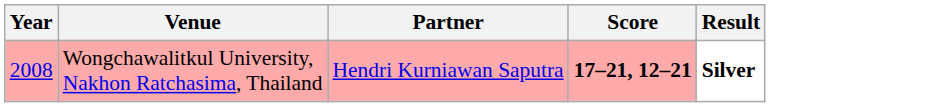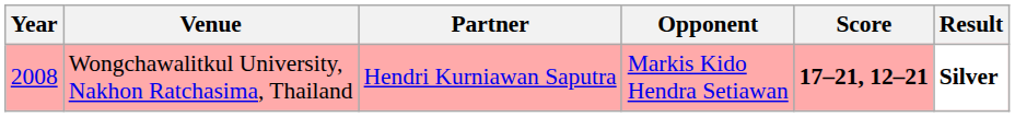+ column: Opponent | Markis Kido Hendra Setiawan
